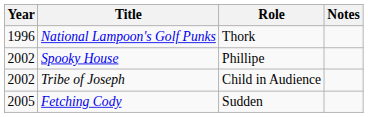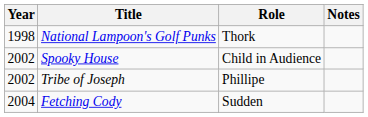National Lampoon's Golf Punks | Year: 1996 -> 1998
Spooky House | Role: Phillipe -> Child in Audience
Tribe of Joseph | Role: Child in Audience -> Phillipe
Fetching Cody | Year: 2005 -> 2004
